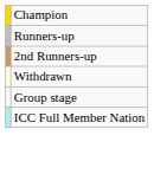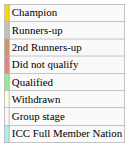+ row: Did not qualify
+ row: Qualified
